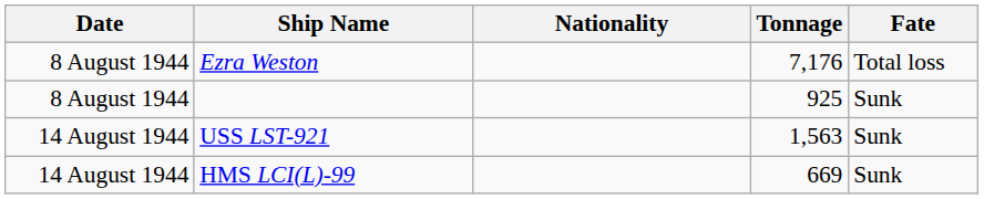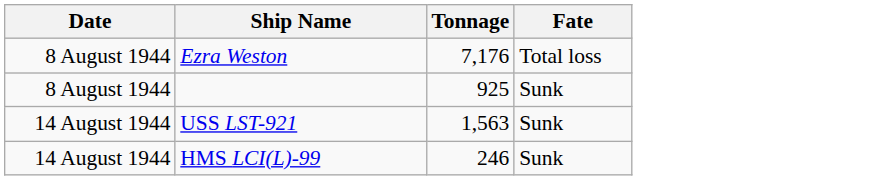- column: Nationality
HMS LCI(L)-99 | Tonnage: 669 -> 246
